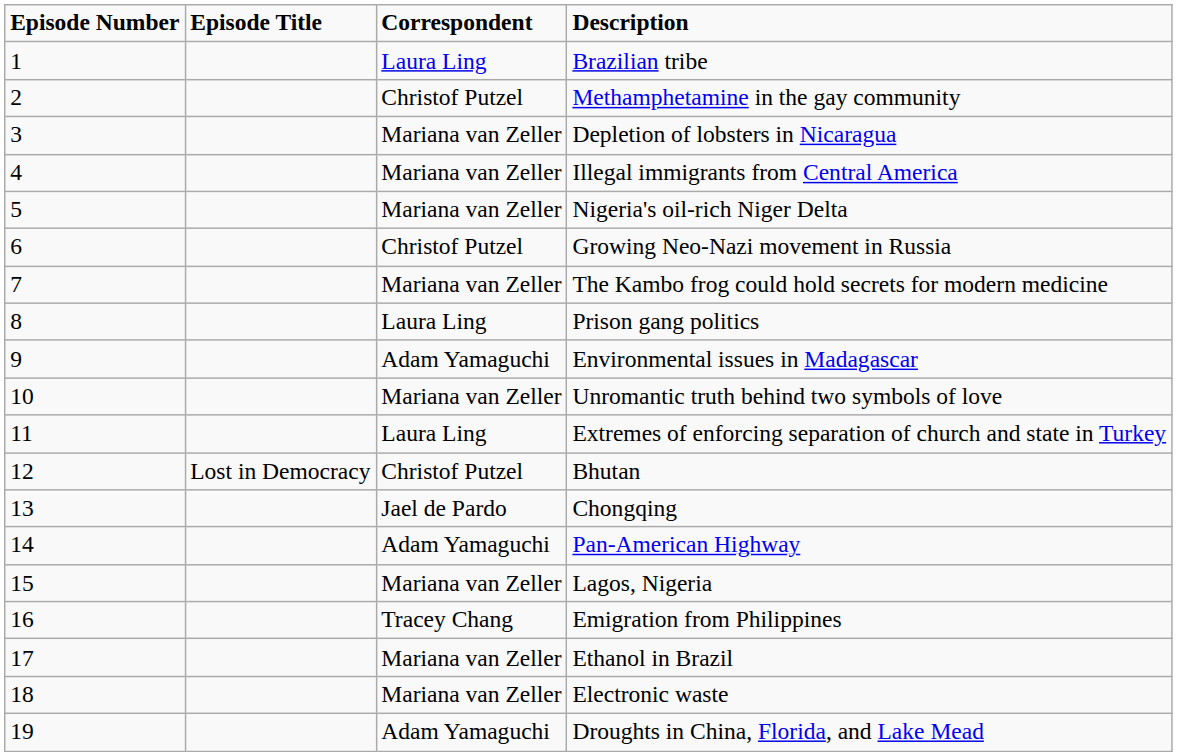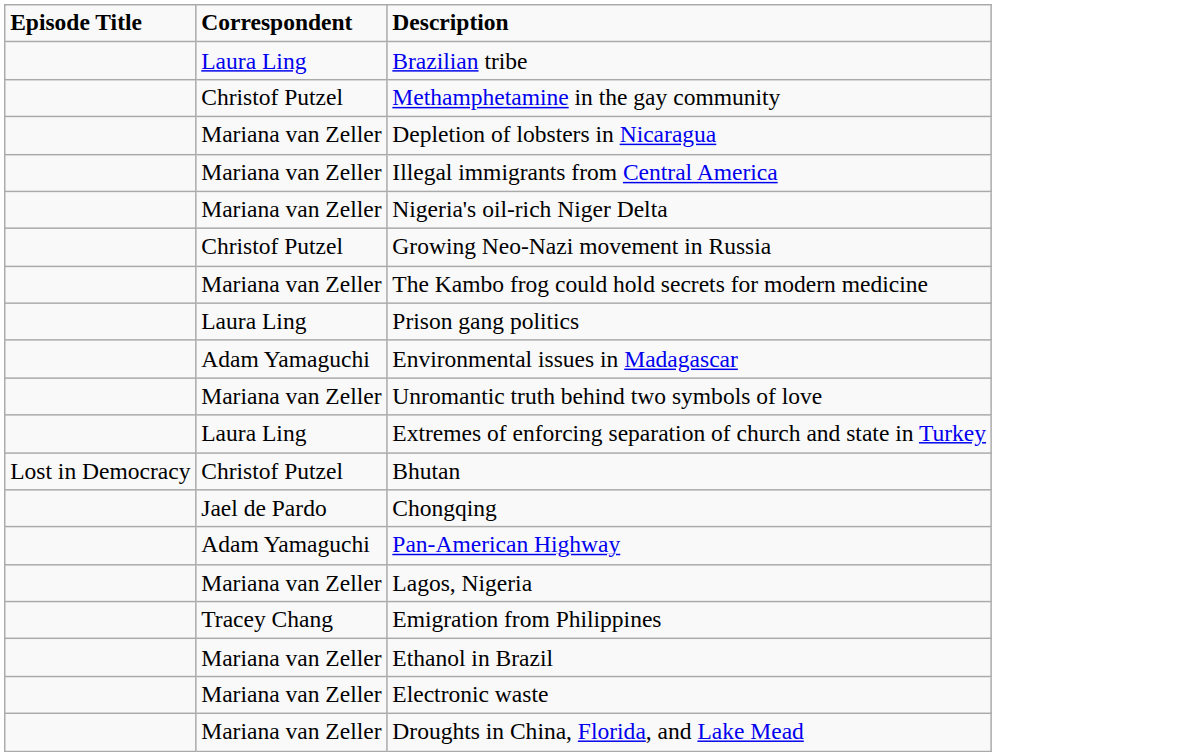- column: Episode Number | 1 | 2 | 3 | 4 | 5 | 6 | 7 | 8 | 9 | 10 | 11 | 12 | 13 | 14 | 15 | 16 | 17 | 18 | 19
Droughts in China, Florida, and Lake Mead | Correspondent: Adam Yamaguchi -> Mariana van Zeller
